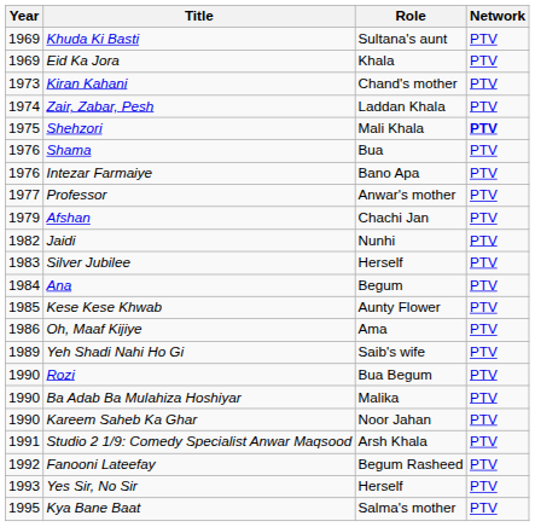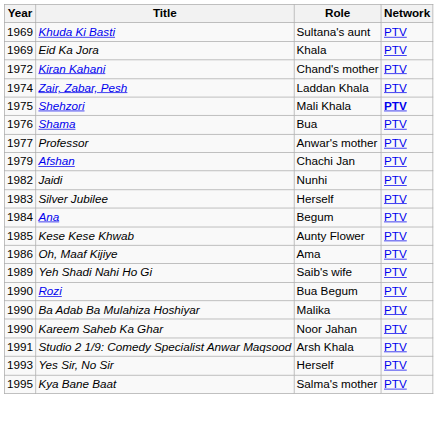Kiran Kahani | Year: 1973 -> 1972
- row: 1976 | Intezar Farmaiye | Bano Apa | PTV
- row: 1992 | Fanooni Lateefay | Begum Rasheed | PTV
